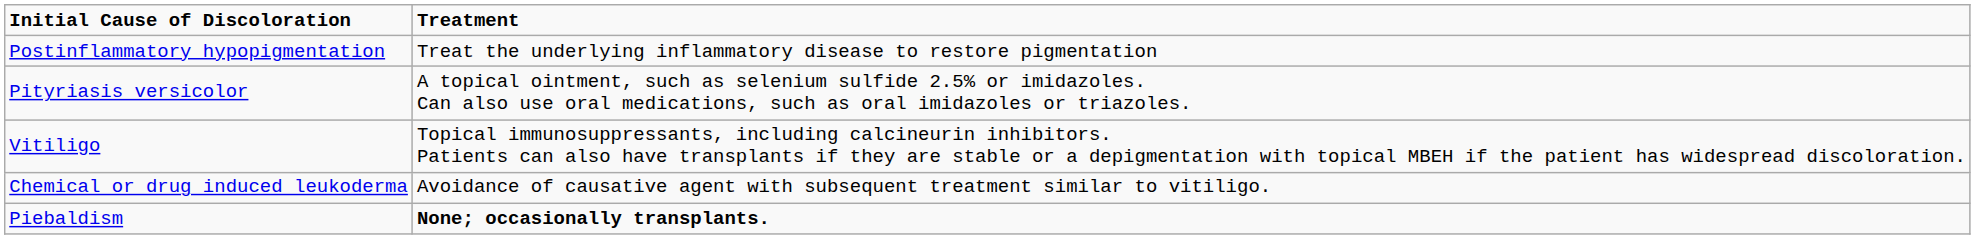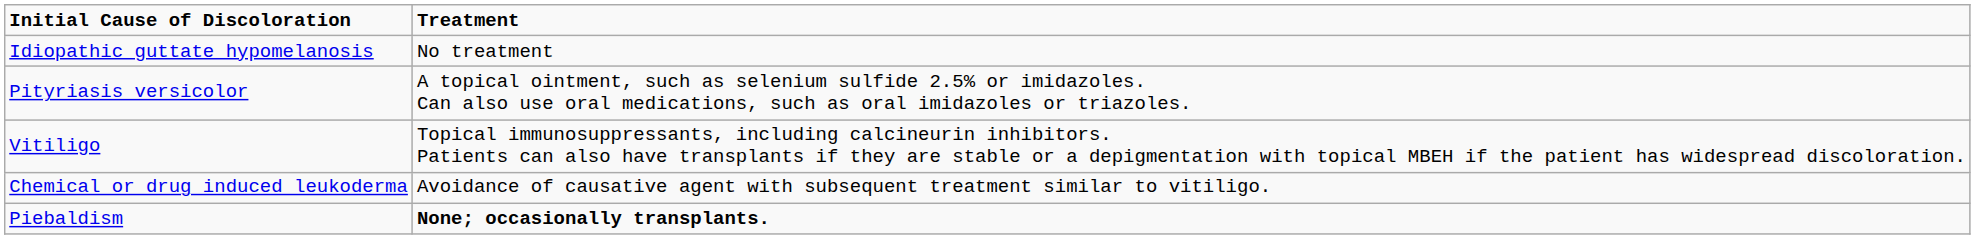+ row: Idiopathic guttate hypomelanosis | No treatment
- row: Postinflammatory hypopigmentation | Treat the underlying inflammatory disease to restore pigmentation
